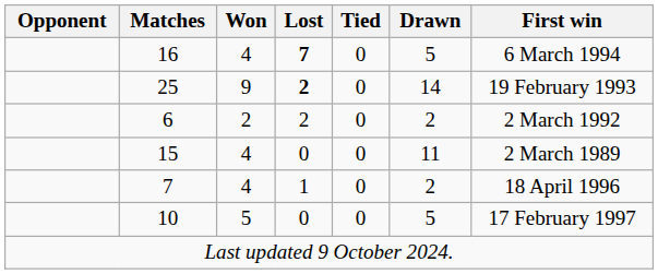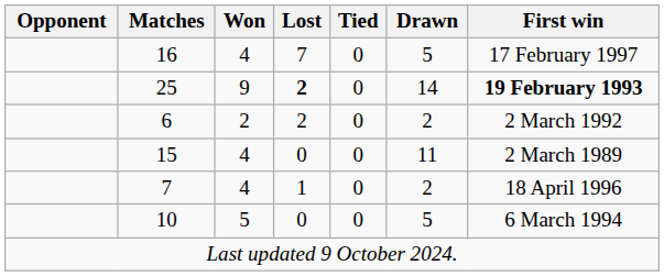16 | Lost: bold -> normal
16 | First win: 6 March 1994 -> 17 February 1997
25 | First win: normal -> bold
10 | First win: 17 February 1997 -> 6 March 1994
